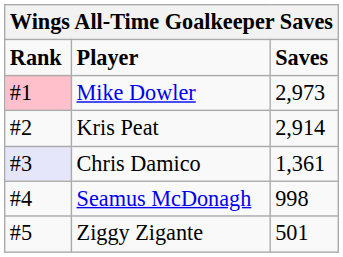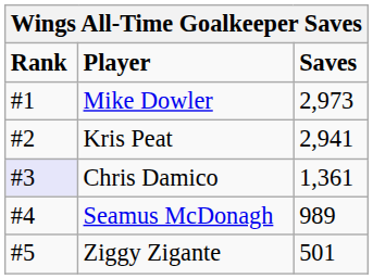Mike Dowler | Rank: pink background -> no background
Kris Peat | Saves: 2,914 -> 2,941
Seamus McDonagh | Saves: 998 -> 989
